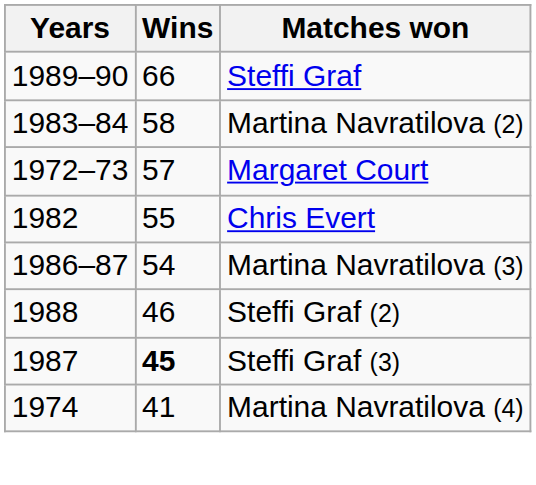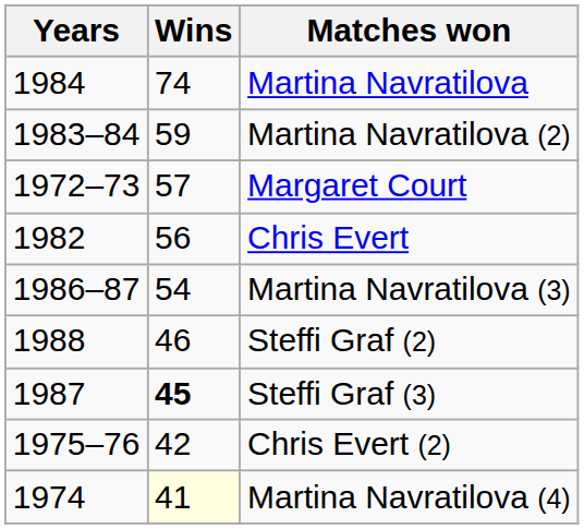+ row: 1984 | 74 | Martina Navratilova
- row: 1989–90 | 66 | Steffi Graf
Martina Navratilova (2) | Wins: 58 -> 59
Chris Evert | Wins: 55 -> 56
+ row: 1975–76 | 42 | Chris Evert (2)
Martina Navratilova (4) | Wins: no background -> lightyellow background
